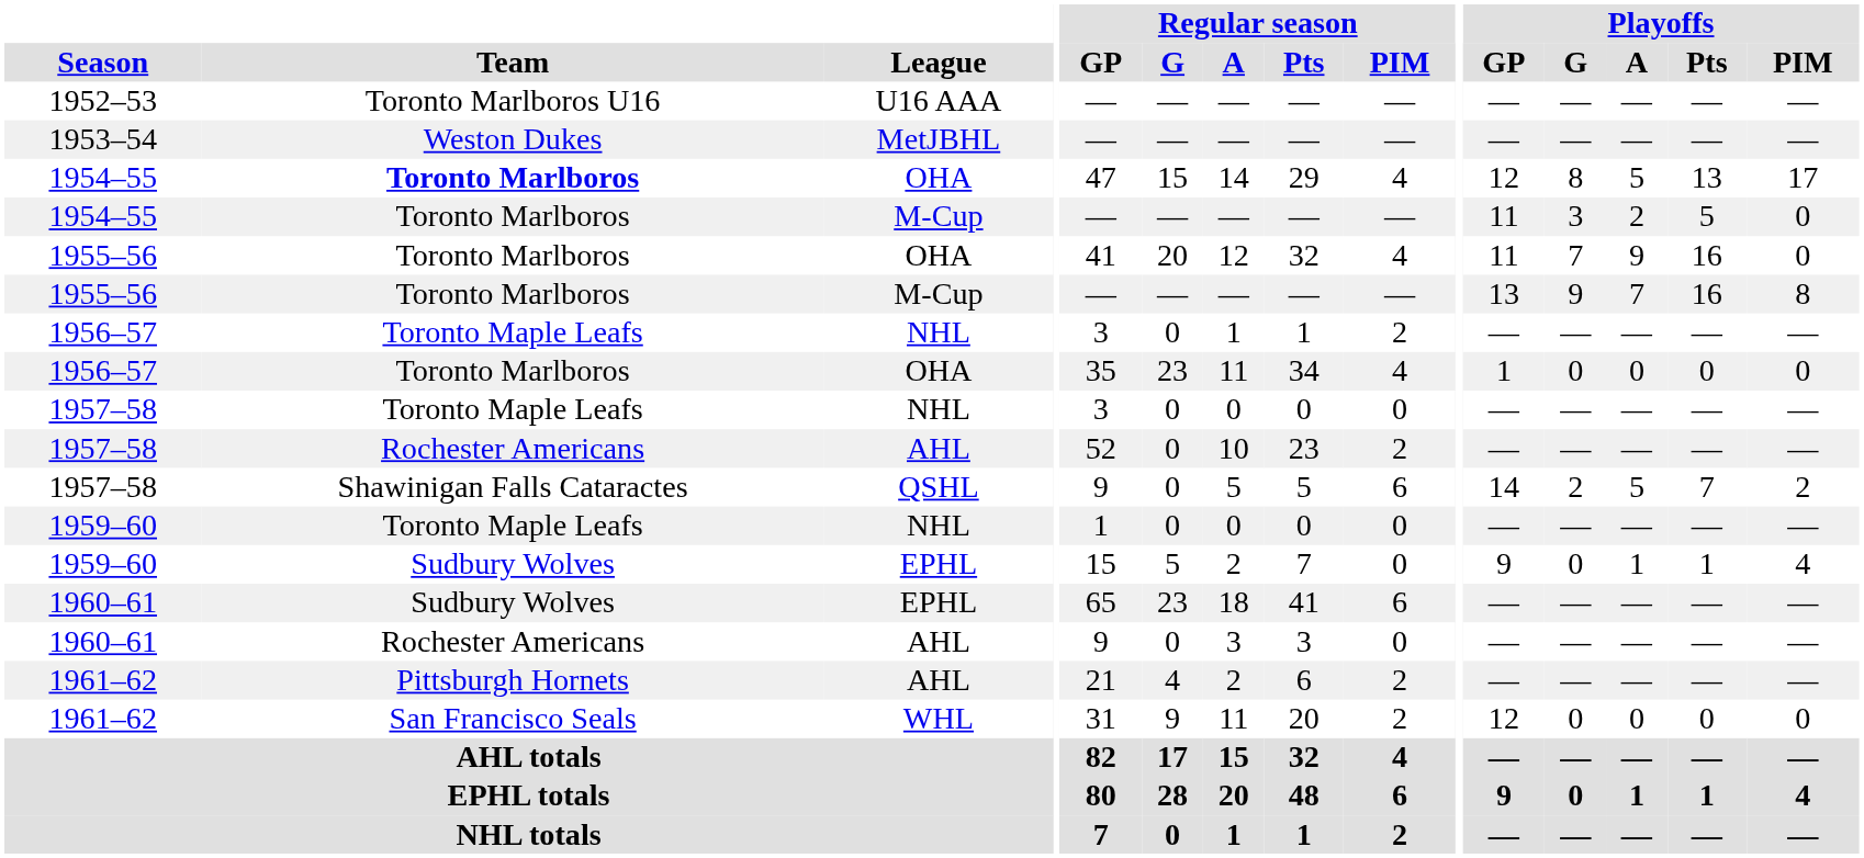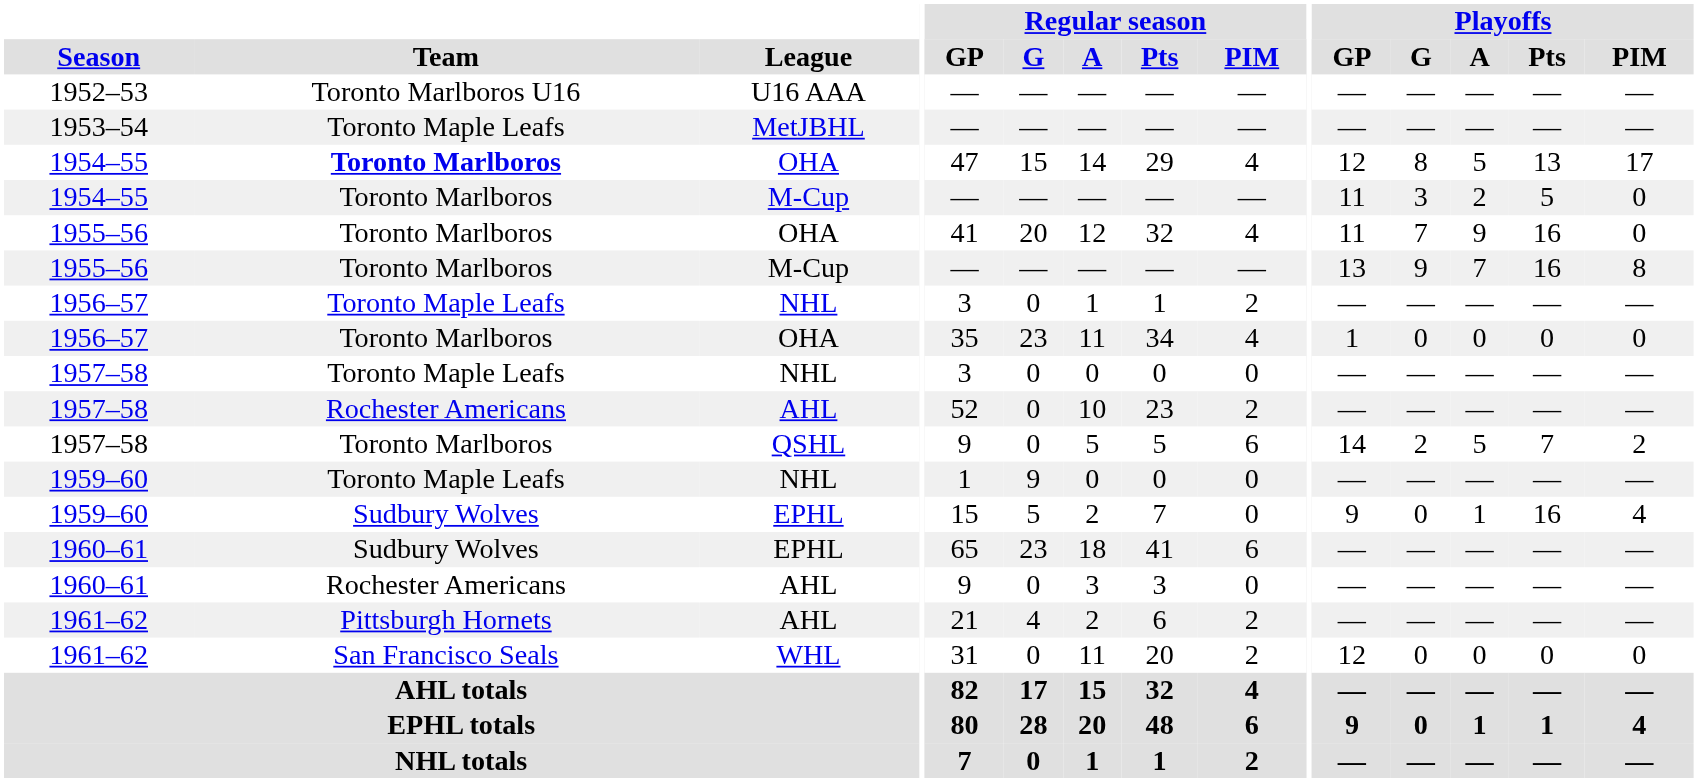1953–54 | Team: Weston Dukes -> Toronto Maple Leafs
1957–58 / QSHL | Team: Shawinigan Falls Cataractes -> Toronto Marlboros
1959–60 / NHL | Regular season / G: 0 -> 9
1959–60 / EPHL | Playoffs / Pts: 1 -> 16
1961–62 / WHL | Regular season / G: 9 -> 0
